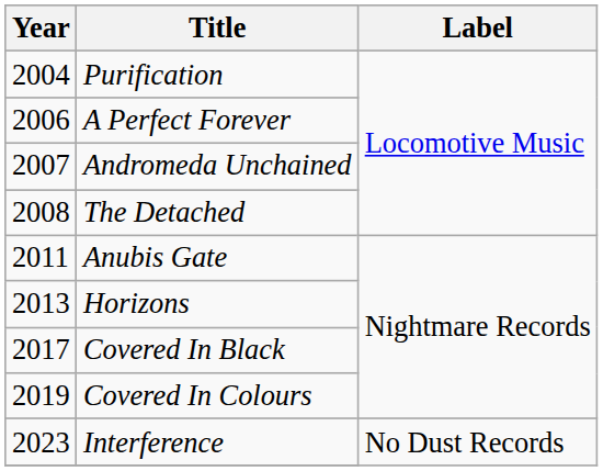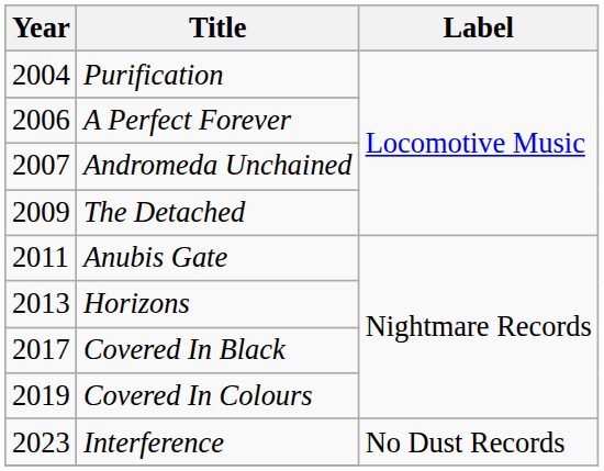The Detached | Year: 2008 -> 2009
